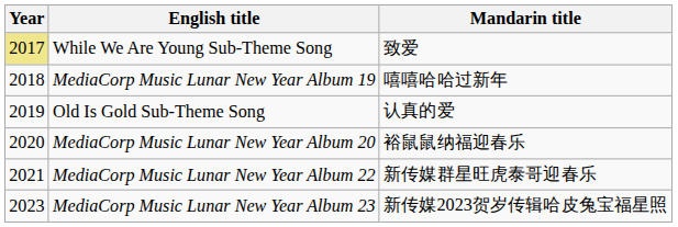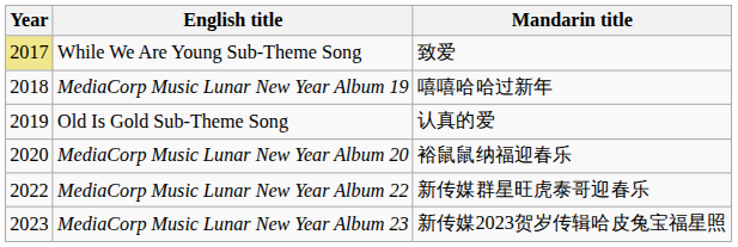MediaCorp Music Lunar New Year Album 22 | Year: 2021 -> 2022
